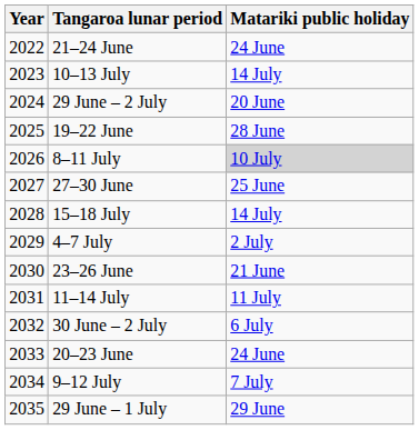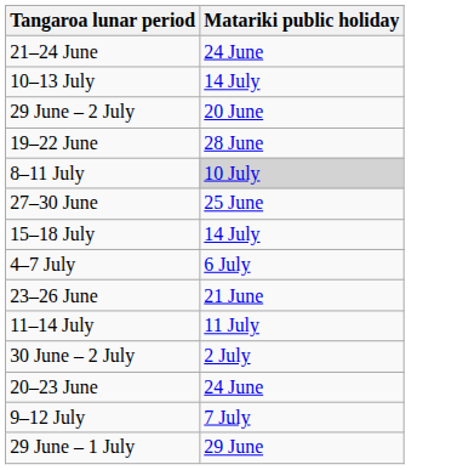- column: Year | 2022 | 2023 | 2024 | 2025 | 2026 | 2027 | 2028 | 2029 | 2030 | 2031 | 2032 | 2033 | 2034 | 2035
4–7 July | Matariki public holiday: 2 July -> 6 July
30 June – 2 July | Matariki public holiday: 6 July -> 2 July
